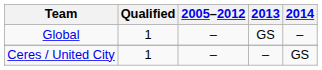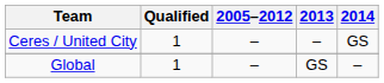rows swapped: Ceres / United City <-> Global
